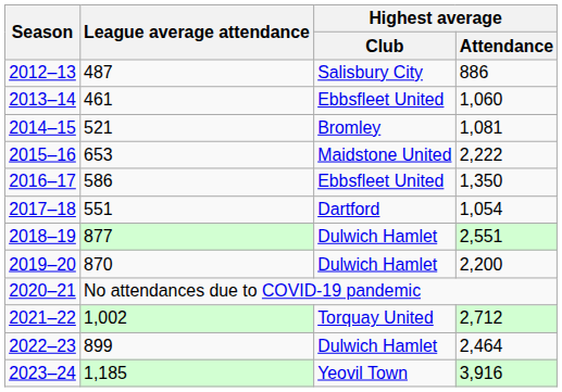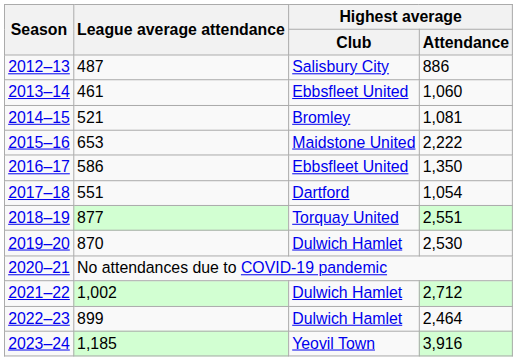2018–19 | Highest average / Club: Dulwich Hamlet -> Torquay United
2019–20 | Highest average / Attendance: 2,200 -> 2,530
2021–22 | Highest average / Club: Torquay United -> Dulwich Hamlet
